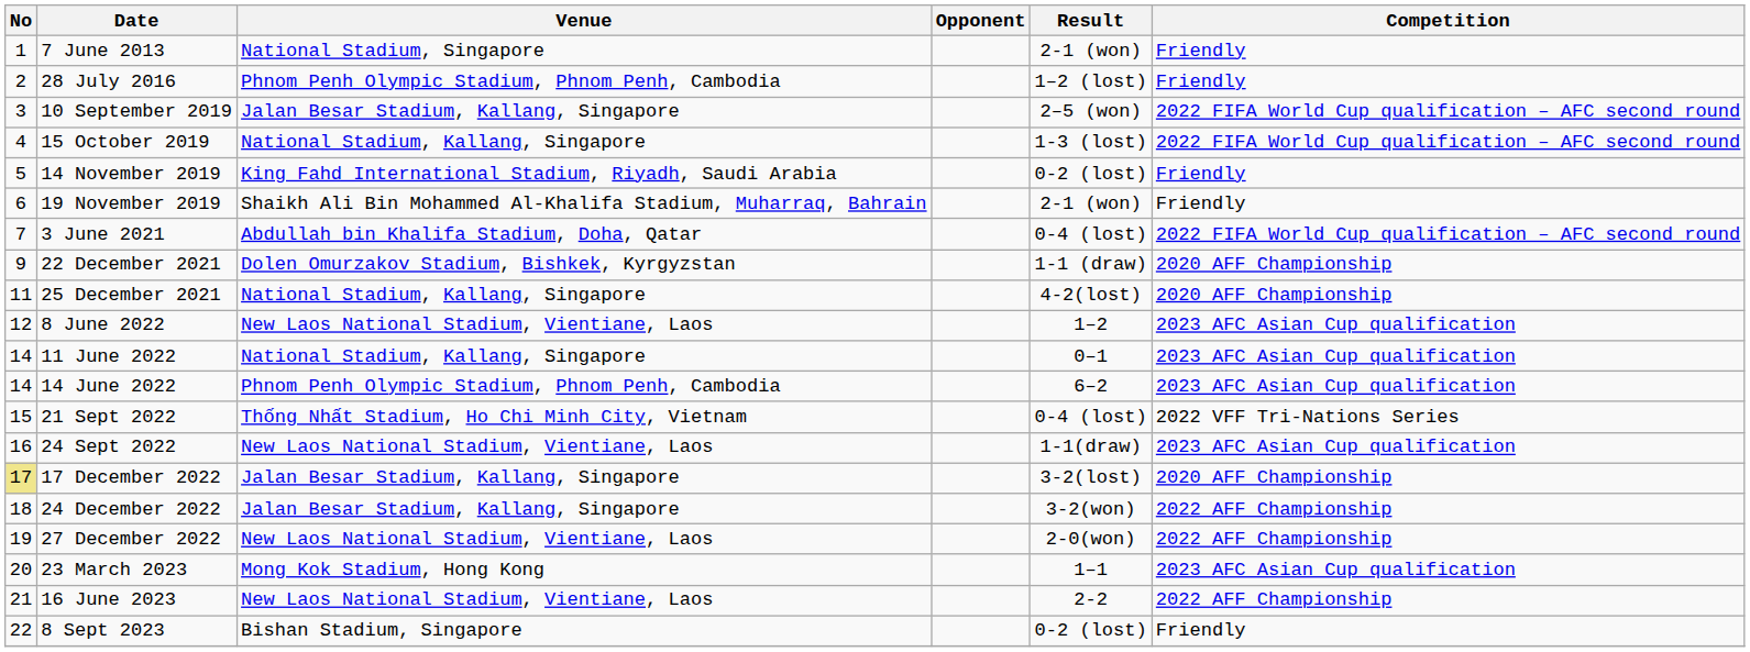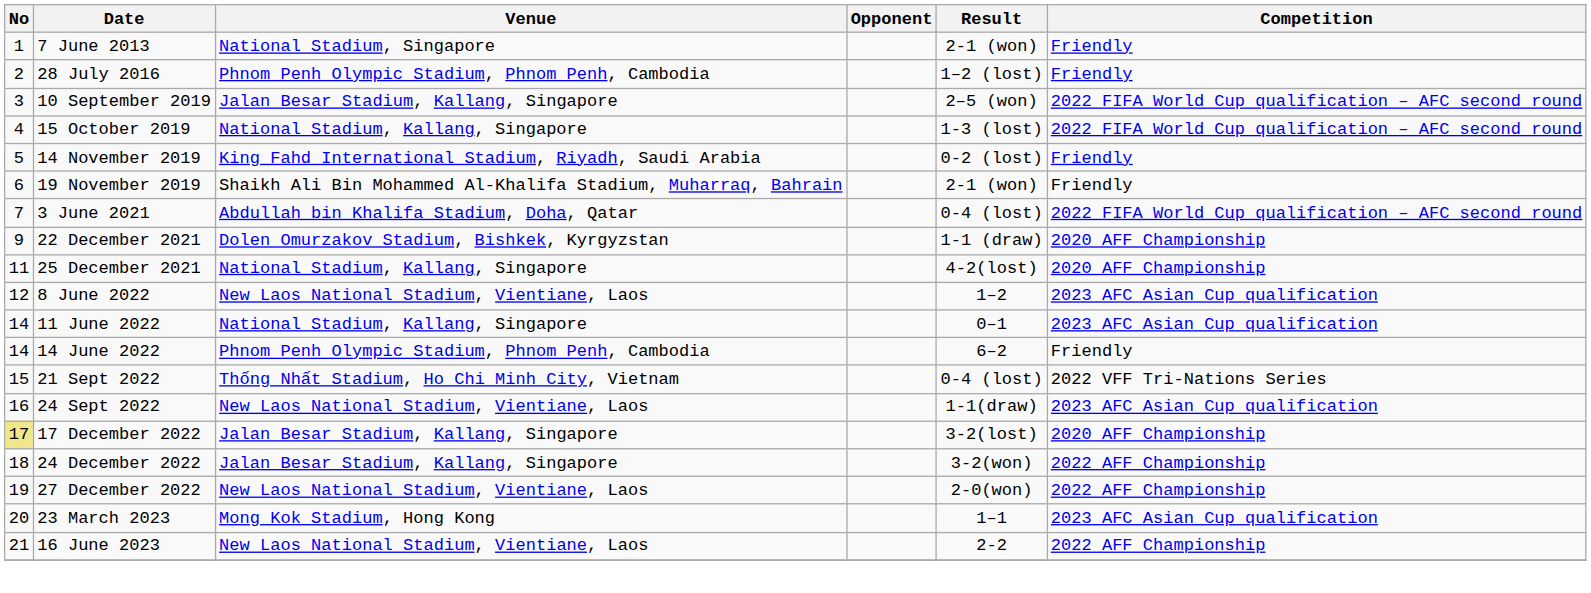14 June 2022 | Competition: 2023 AFC Asian Cup qualification -> Friendly
- row: 22 | 8 Sept 2023 | Bishan Stadium, Singapore | 0-2 (lost) | Friendly
